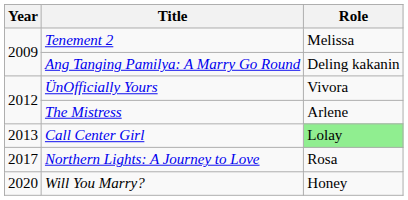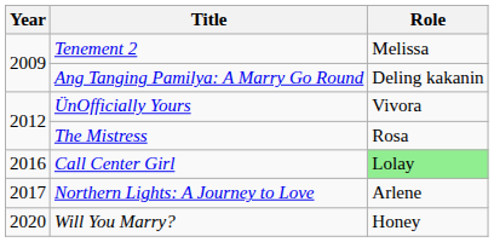The Mistress | Role: Arlene -> Rosa
Call Center Girl | Year: 2013 -> 2016
Northern Lights: A Journey to Love | Role: Rosa -> Arlene
